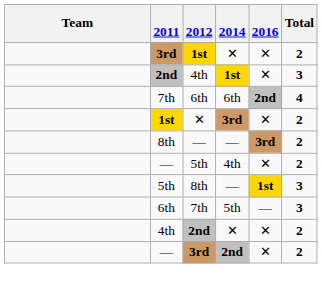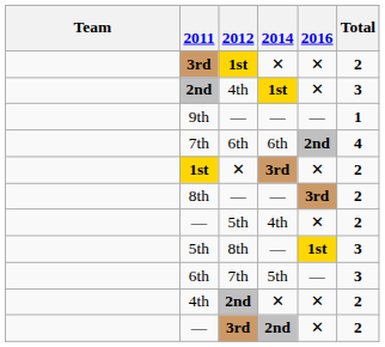+ row: 9th | — | — | — | 1
